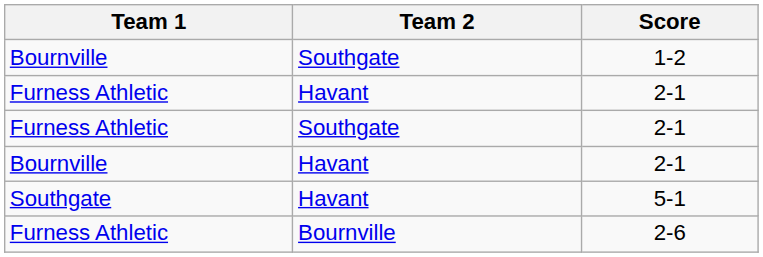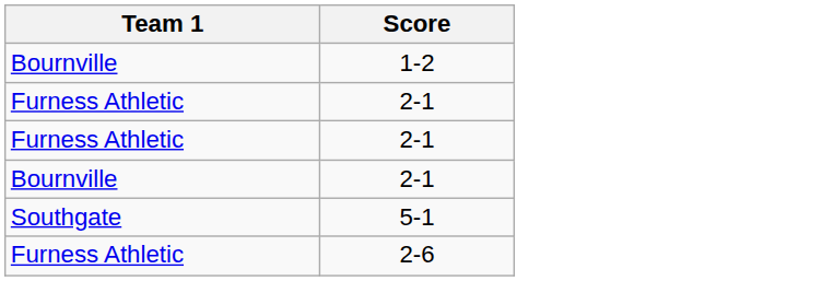- column: Team 2 | Southgate | Havant | Southgate | Havant | Havant | Bournville
